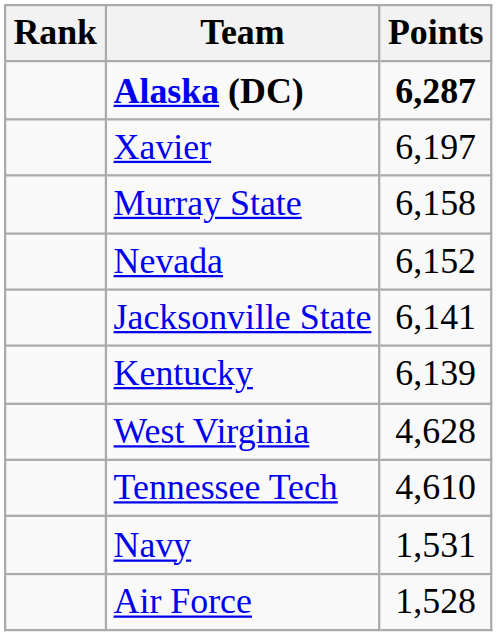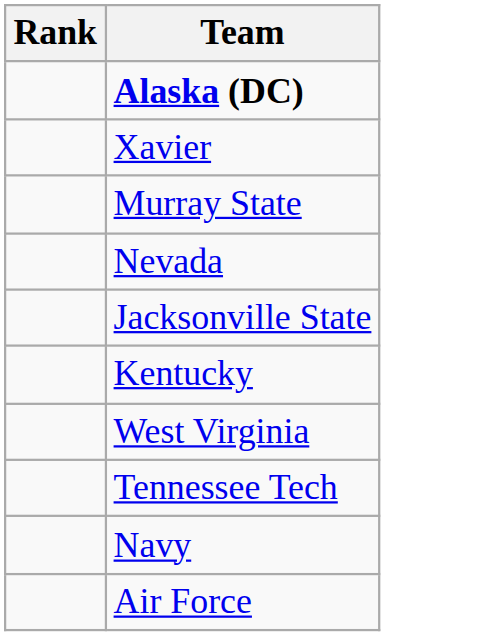- column: Points | 6,287 | 6,197 | 6,158 | 6,152 | 6,141 | 6,139 | 4,628 | 4,610 | 1,531 | 1,528
